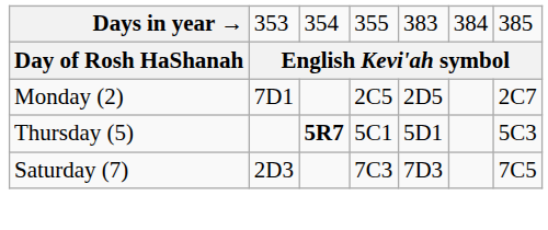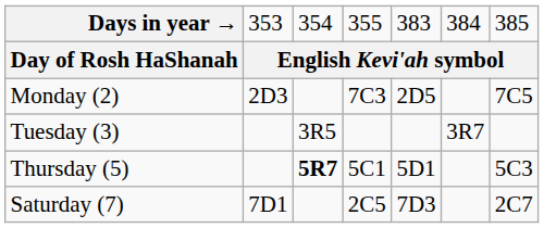Monday (2) | column 2: 7D1 -> 2D3
Monday (2) | column 4: 2C5 -> 7C3
Monday (2) | column 7: 2C7 -> 7C5
+ row: Tuesday (3) | 3R5 | 3R7
Saturday (7) | column 2: 2D3 -> 7D1
Saturday (7) | column 4: 7C3 -> 2C5
Saturday (7) | column 7: 7C5 -> 2C7
